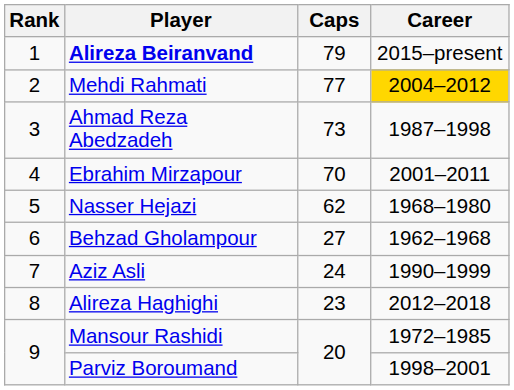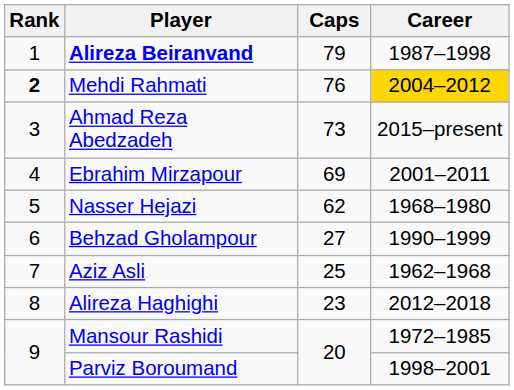Alireza Beiranvand | Career: 2015–present -> 1987–1998
Mehdi Rahmati | Rank: normal -> bold
Mehdi Rahmati | Caps: 77 -> 76
Ahmad Reza Abedzadeh | Career: 1987–1998 -> 2015–present
Ebrahim Mirzapour | Caps: 70 -> 69
Behzad Gholampour | Career: 1962–1968 -> 1990–1999
Aziz Asli | Caps: 24 -> 25
Aziz Asli | Career: 1990–1999 -> 1962–1968
